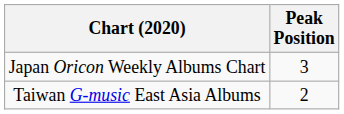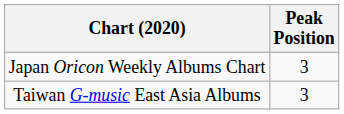Taiwan G-music East Asia Albums | Peak Position: 2 -> 3
